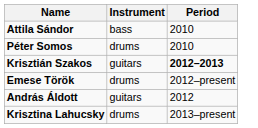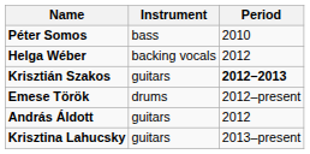- row: Attila Sándor | bass | 2010
Péter Somos | Instrument: drums -> bass
+ row: Helga Wéber | backing vocals | 2012
Krisztina Lahucsky | Instrument: drums -> guitars
